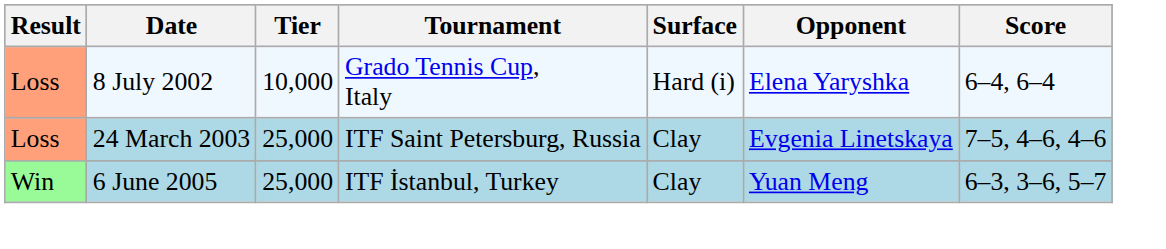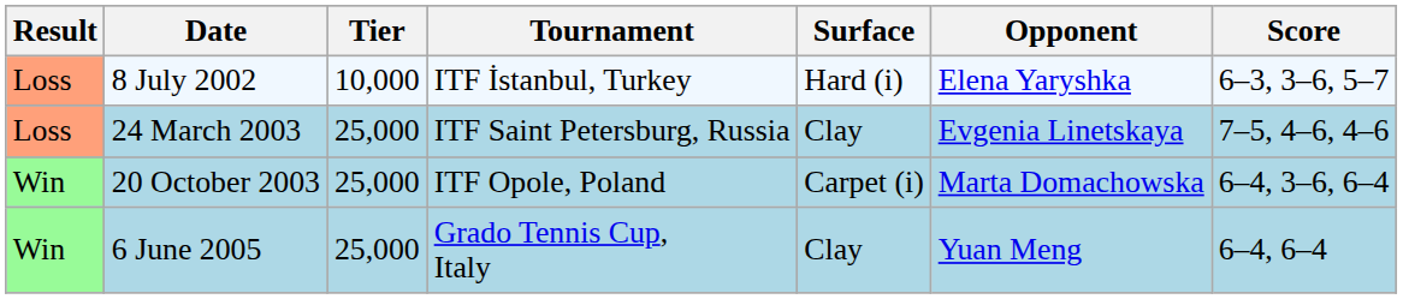8 July 2002 | Tournament: Grado Tennis Cup, Italy -> ITF İstanbul, Turkey
8 July 2002 | Score: 6–4, 6–4 -> 6–3, 3–6, 5–7
+ row: Win | 20 October 2003 | 25,000 | ITF Opole, Poland | Carpet (i) | Marta Domachowska | 6–4, 3–6, 6–4
6 June 2005 | Tournament: ITF İstanbul, Turkey -> Grado Tennis Cup, Italy
6 June 2005 | Score: 6–3, 3–6, 5–7 -> 6–4, 6–4
